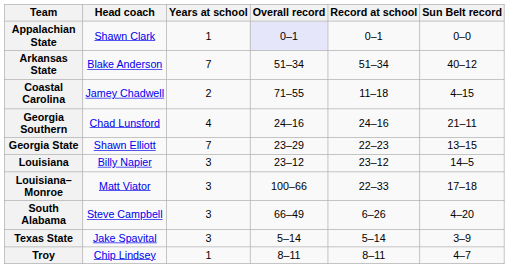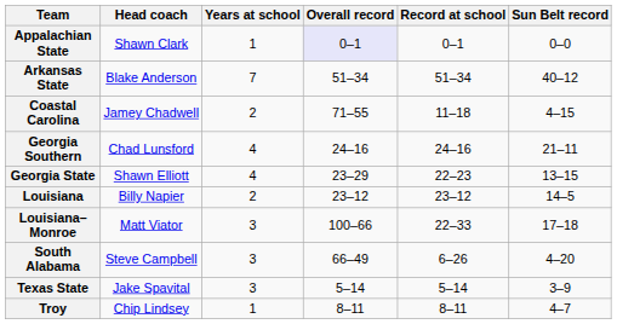Georgia State | Years at school: 7 -> 4
Louisiana | Years at school: 3 -> 2
